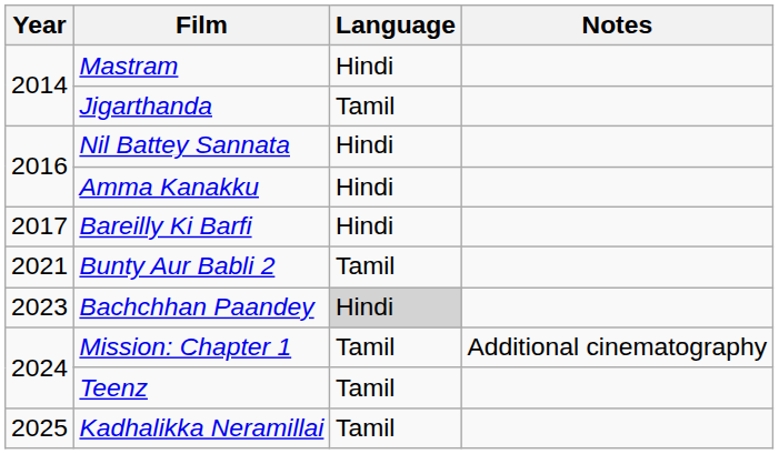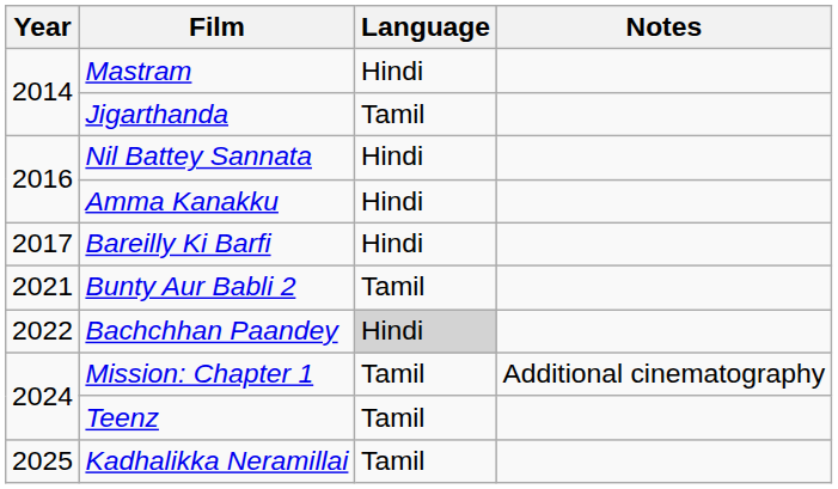Bachchhan Paandey | Year: 2023 -> 2022
